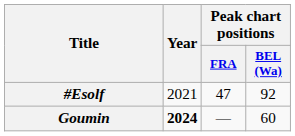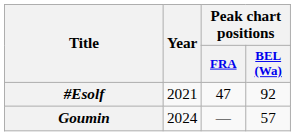Goumin | Year: bold -> normal
Goumin | Peak chart positions / BEL (Wa): 60 -> 57
